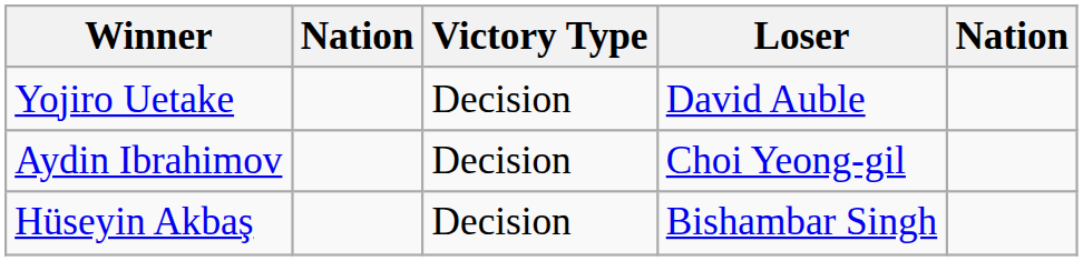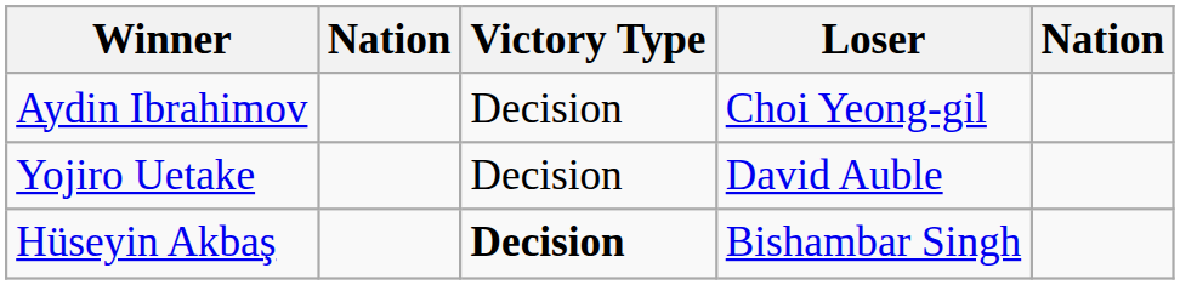rows swapped: Aydin Ibrahimov <-> Yojiro Uetake
Hüseyin Akbaş | Victory Type: normal -> bold
